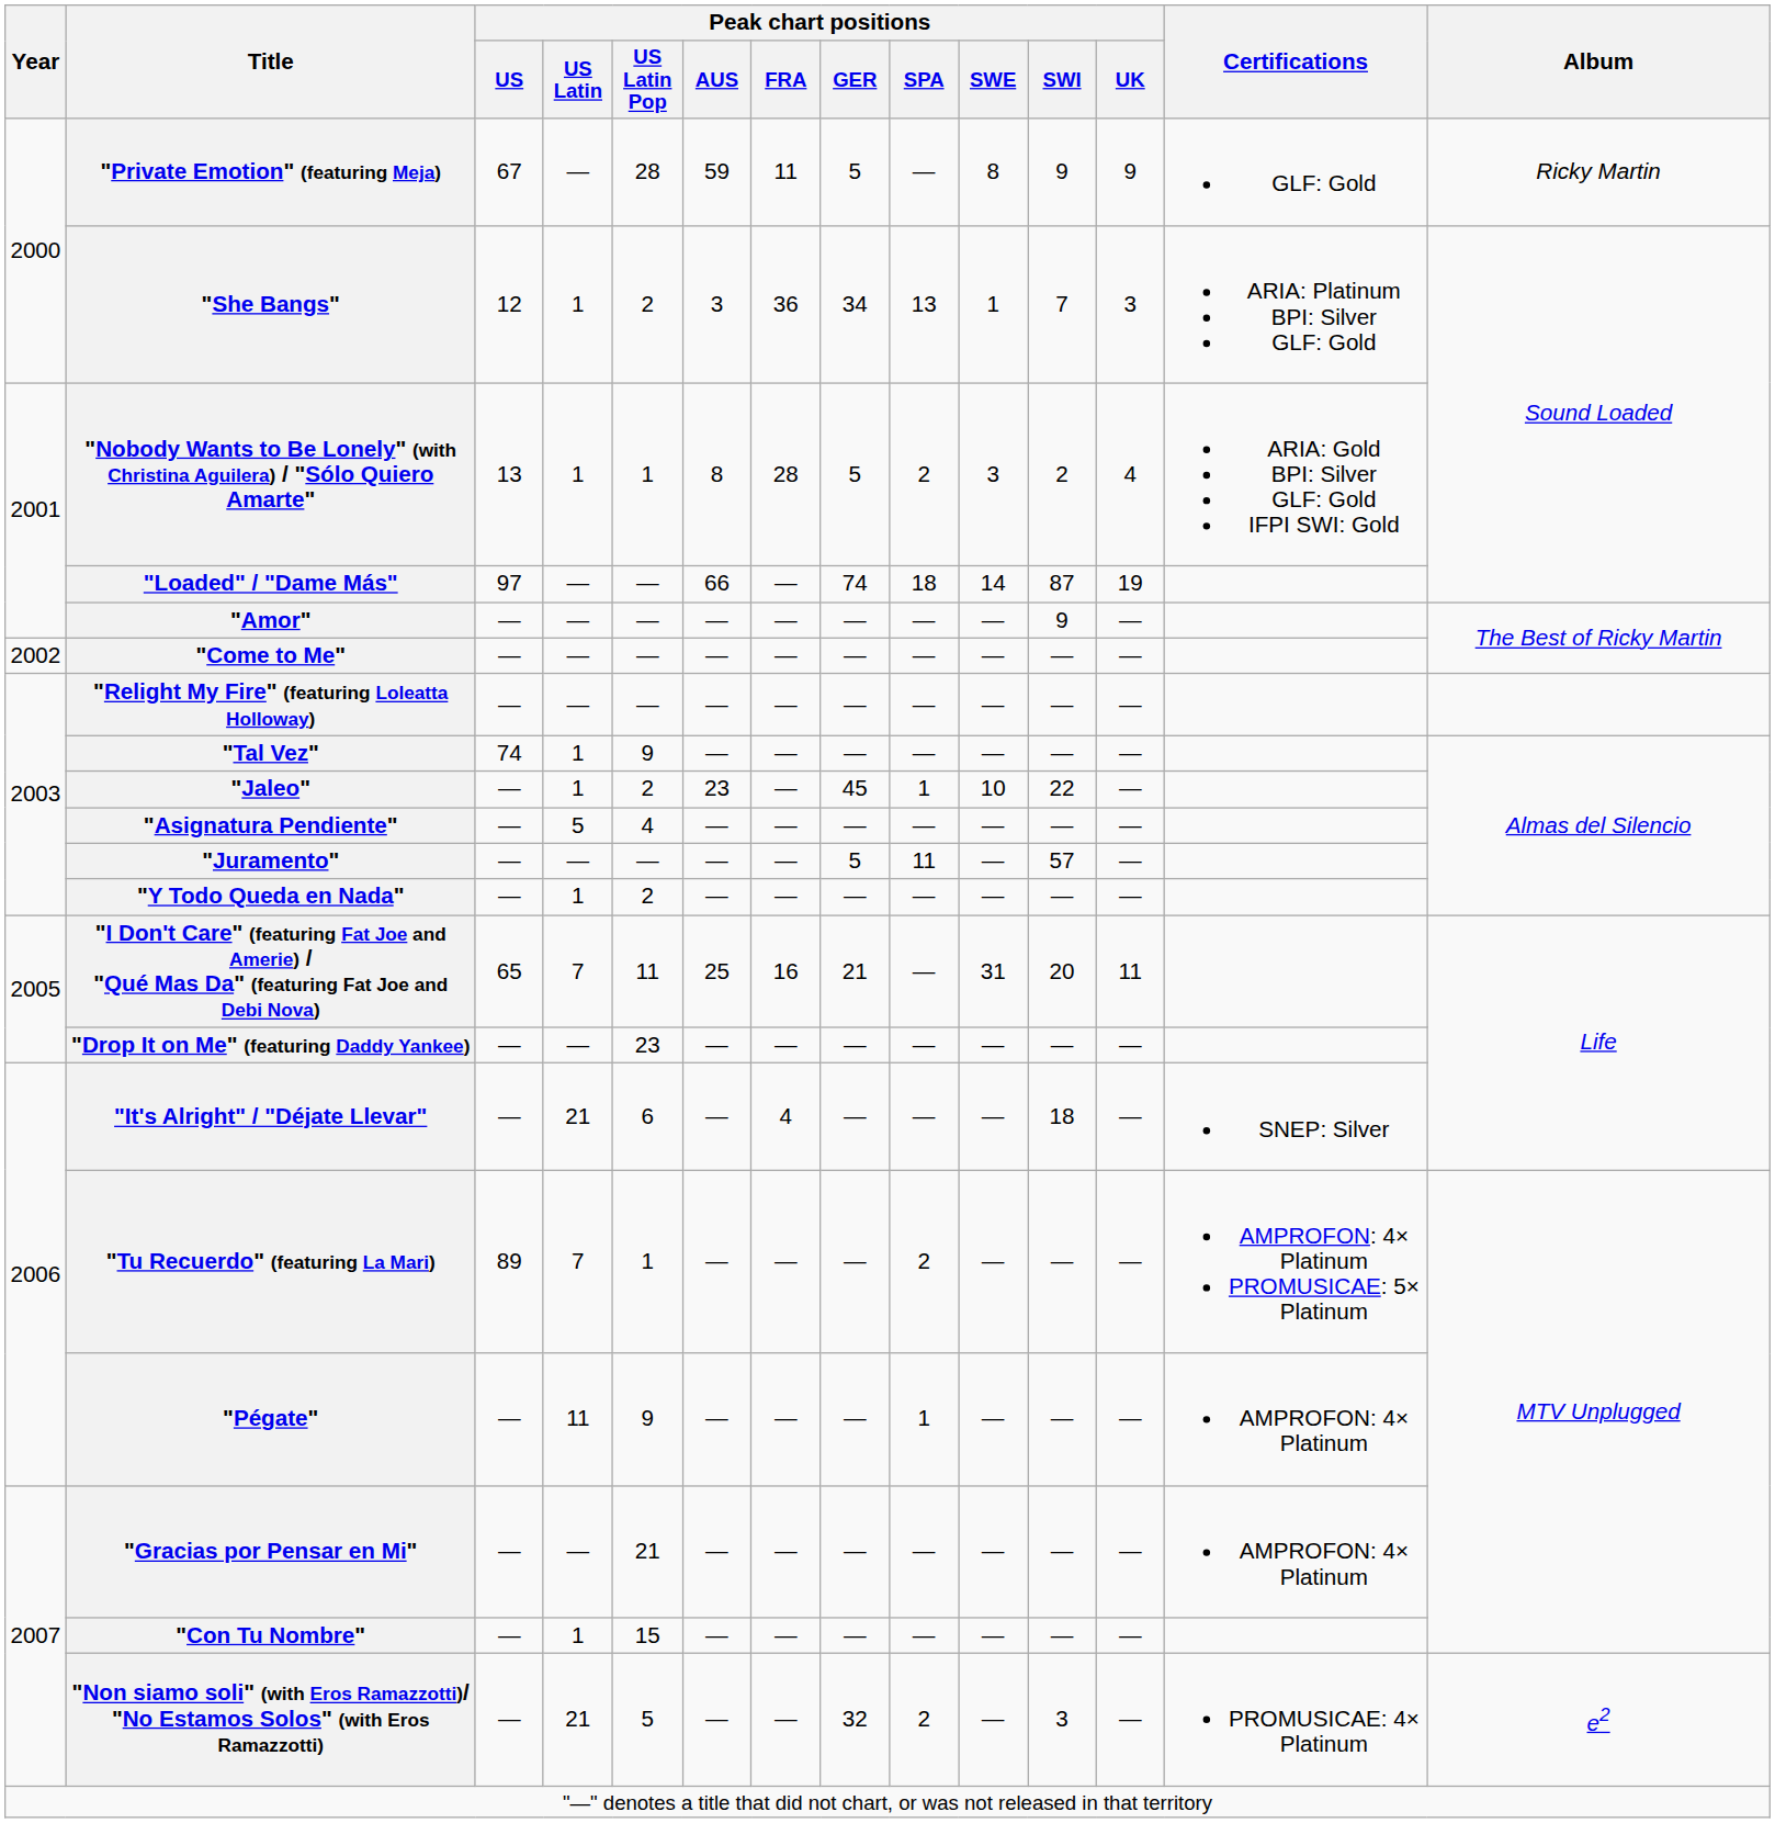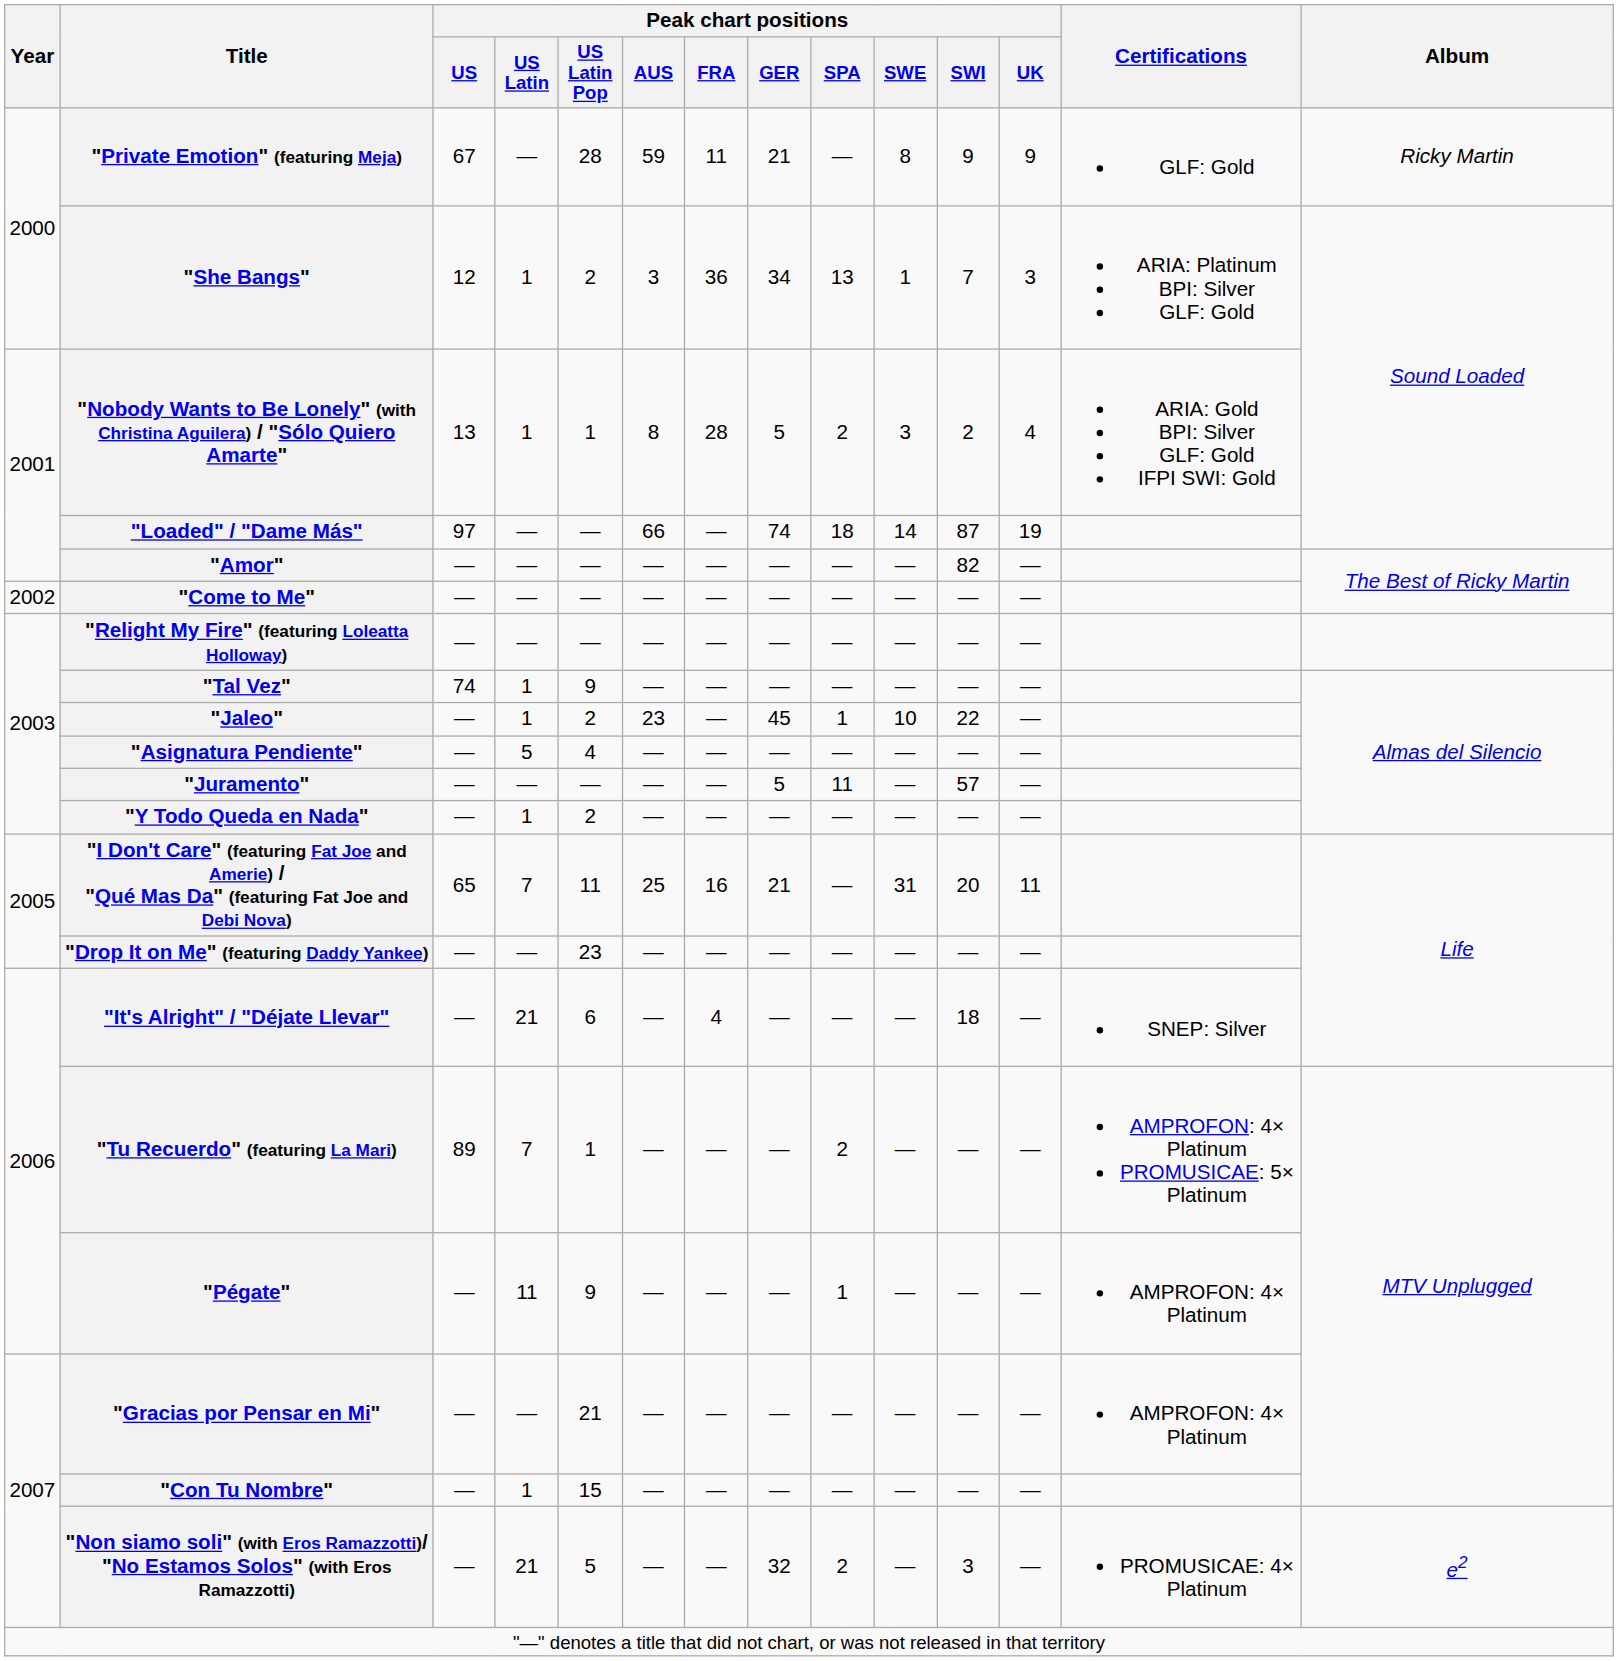"Private Emotion" (featuring Meja) | Peak chart positions / GER: 5 -> 21
"Amor" | Peak chart positions / SWI: 9 -> 82
